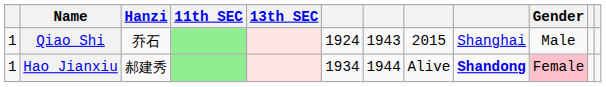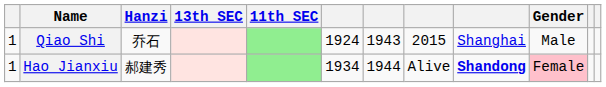columns swapped: 11th SEC <-> 13th SEC
